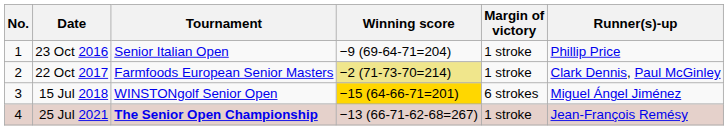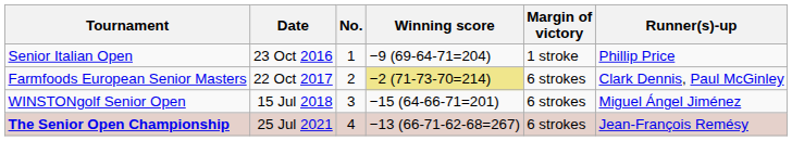columns swapped: No. <-> Tournament
22 Oct 2017 | Margin of victory: 1 stroke -> 6 strokes
15 Jul 2018 | Winning score: gold background -> no background
25 Jul 2021 | Margin of victory: 1 stroke -> 6 strokes
